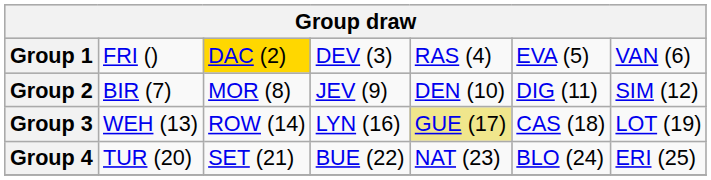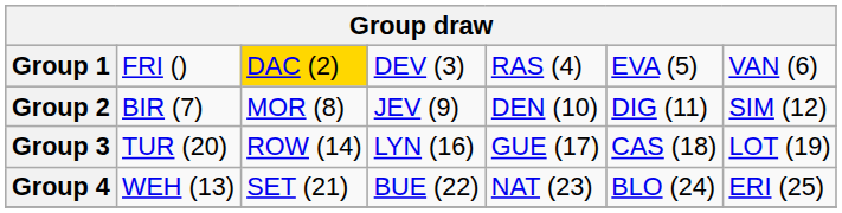Group 3 | column 2: WEH (13) -> TUR (20)
Group 3 | column 5: khaki background -> no background
Group 4 | column 2: TUR (20) -> WEH (13)
